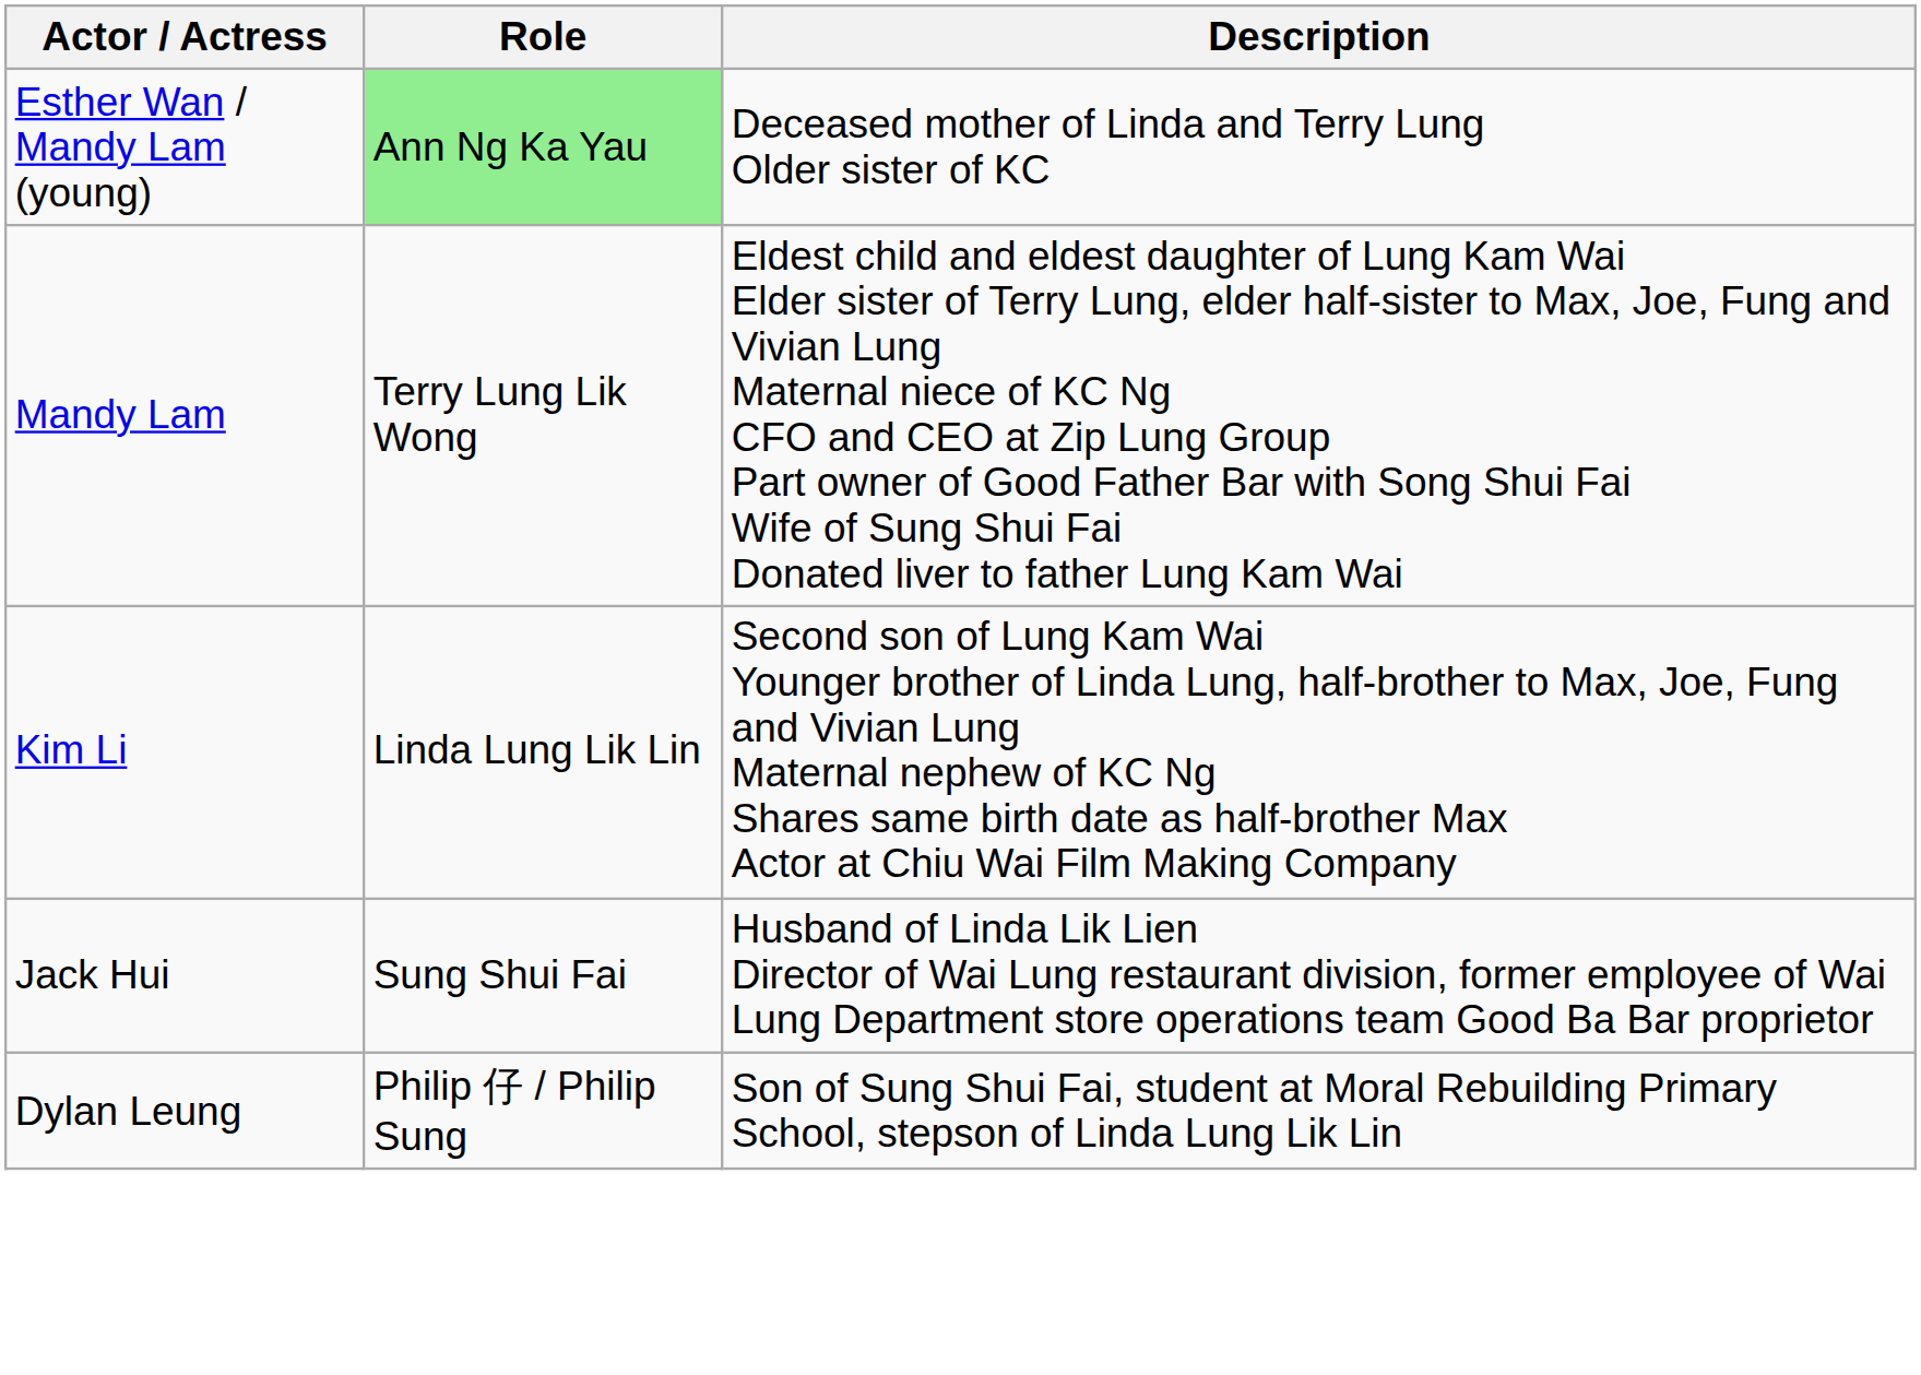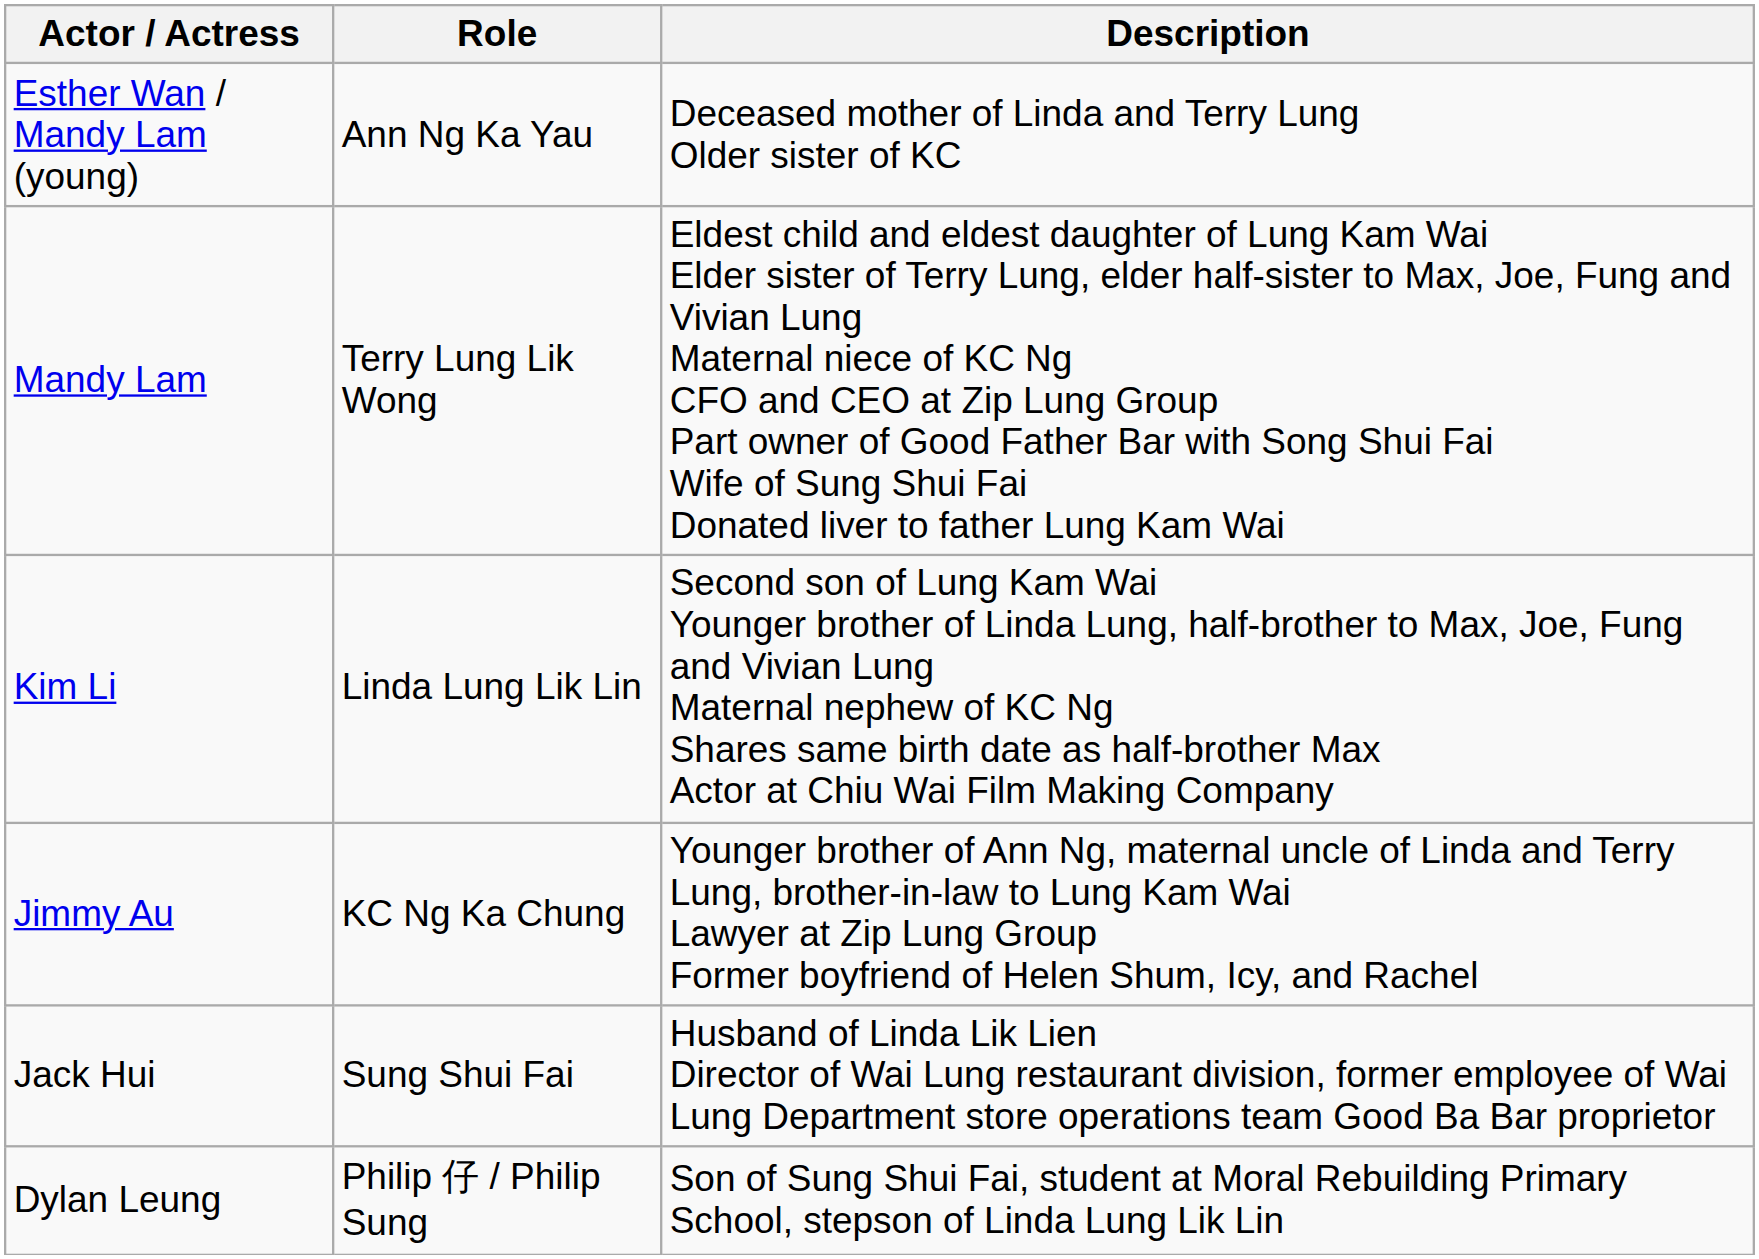Esther Wan / Mandy Lam (young) | Role: lightgreen background -> no background
+ row: Jimmy Au | KC Ng Ka Chung | Younger brother of Ann Ng, maternal uncle of Linda and Terry Lung, brother-in-law to Lung Kam Wai Lawyer at Zip Lung Group Former boyfriend of Helen Shum, Icy, and Rachel
